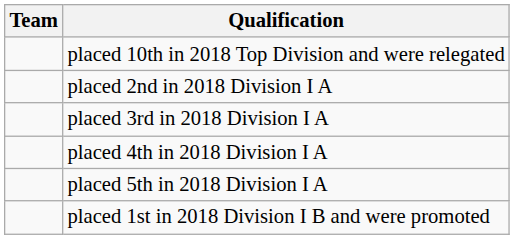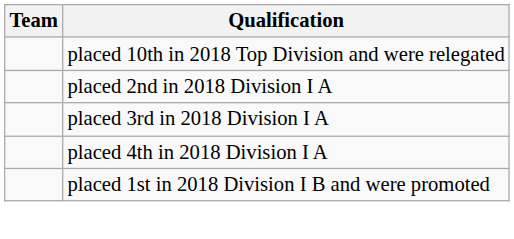- row: placed 5th in 2018 Division I A
